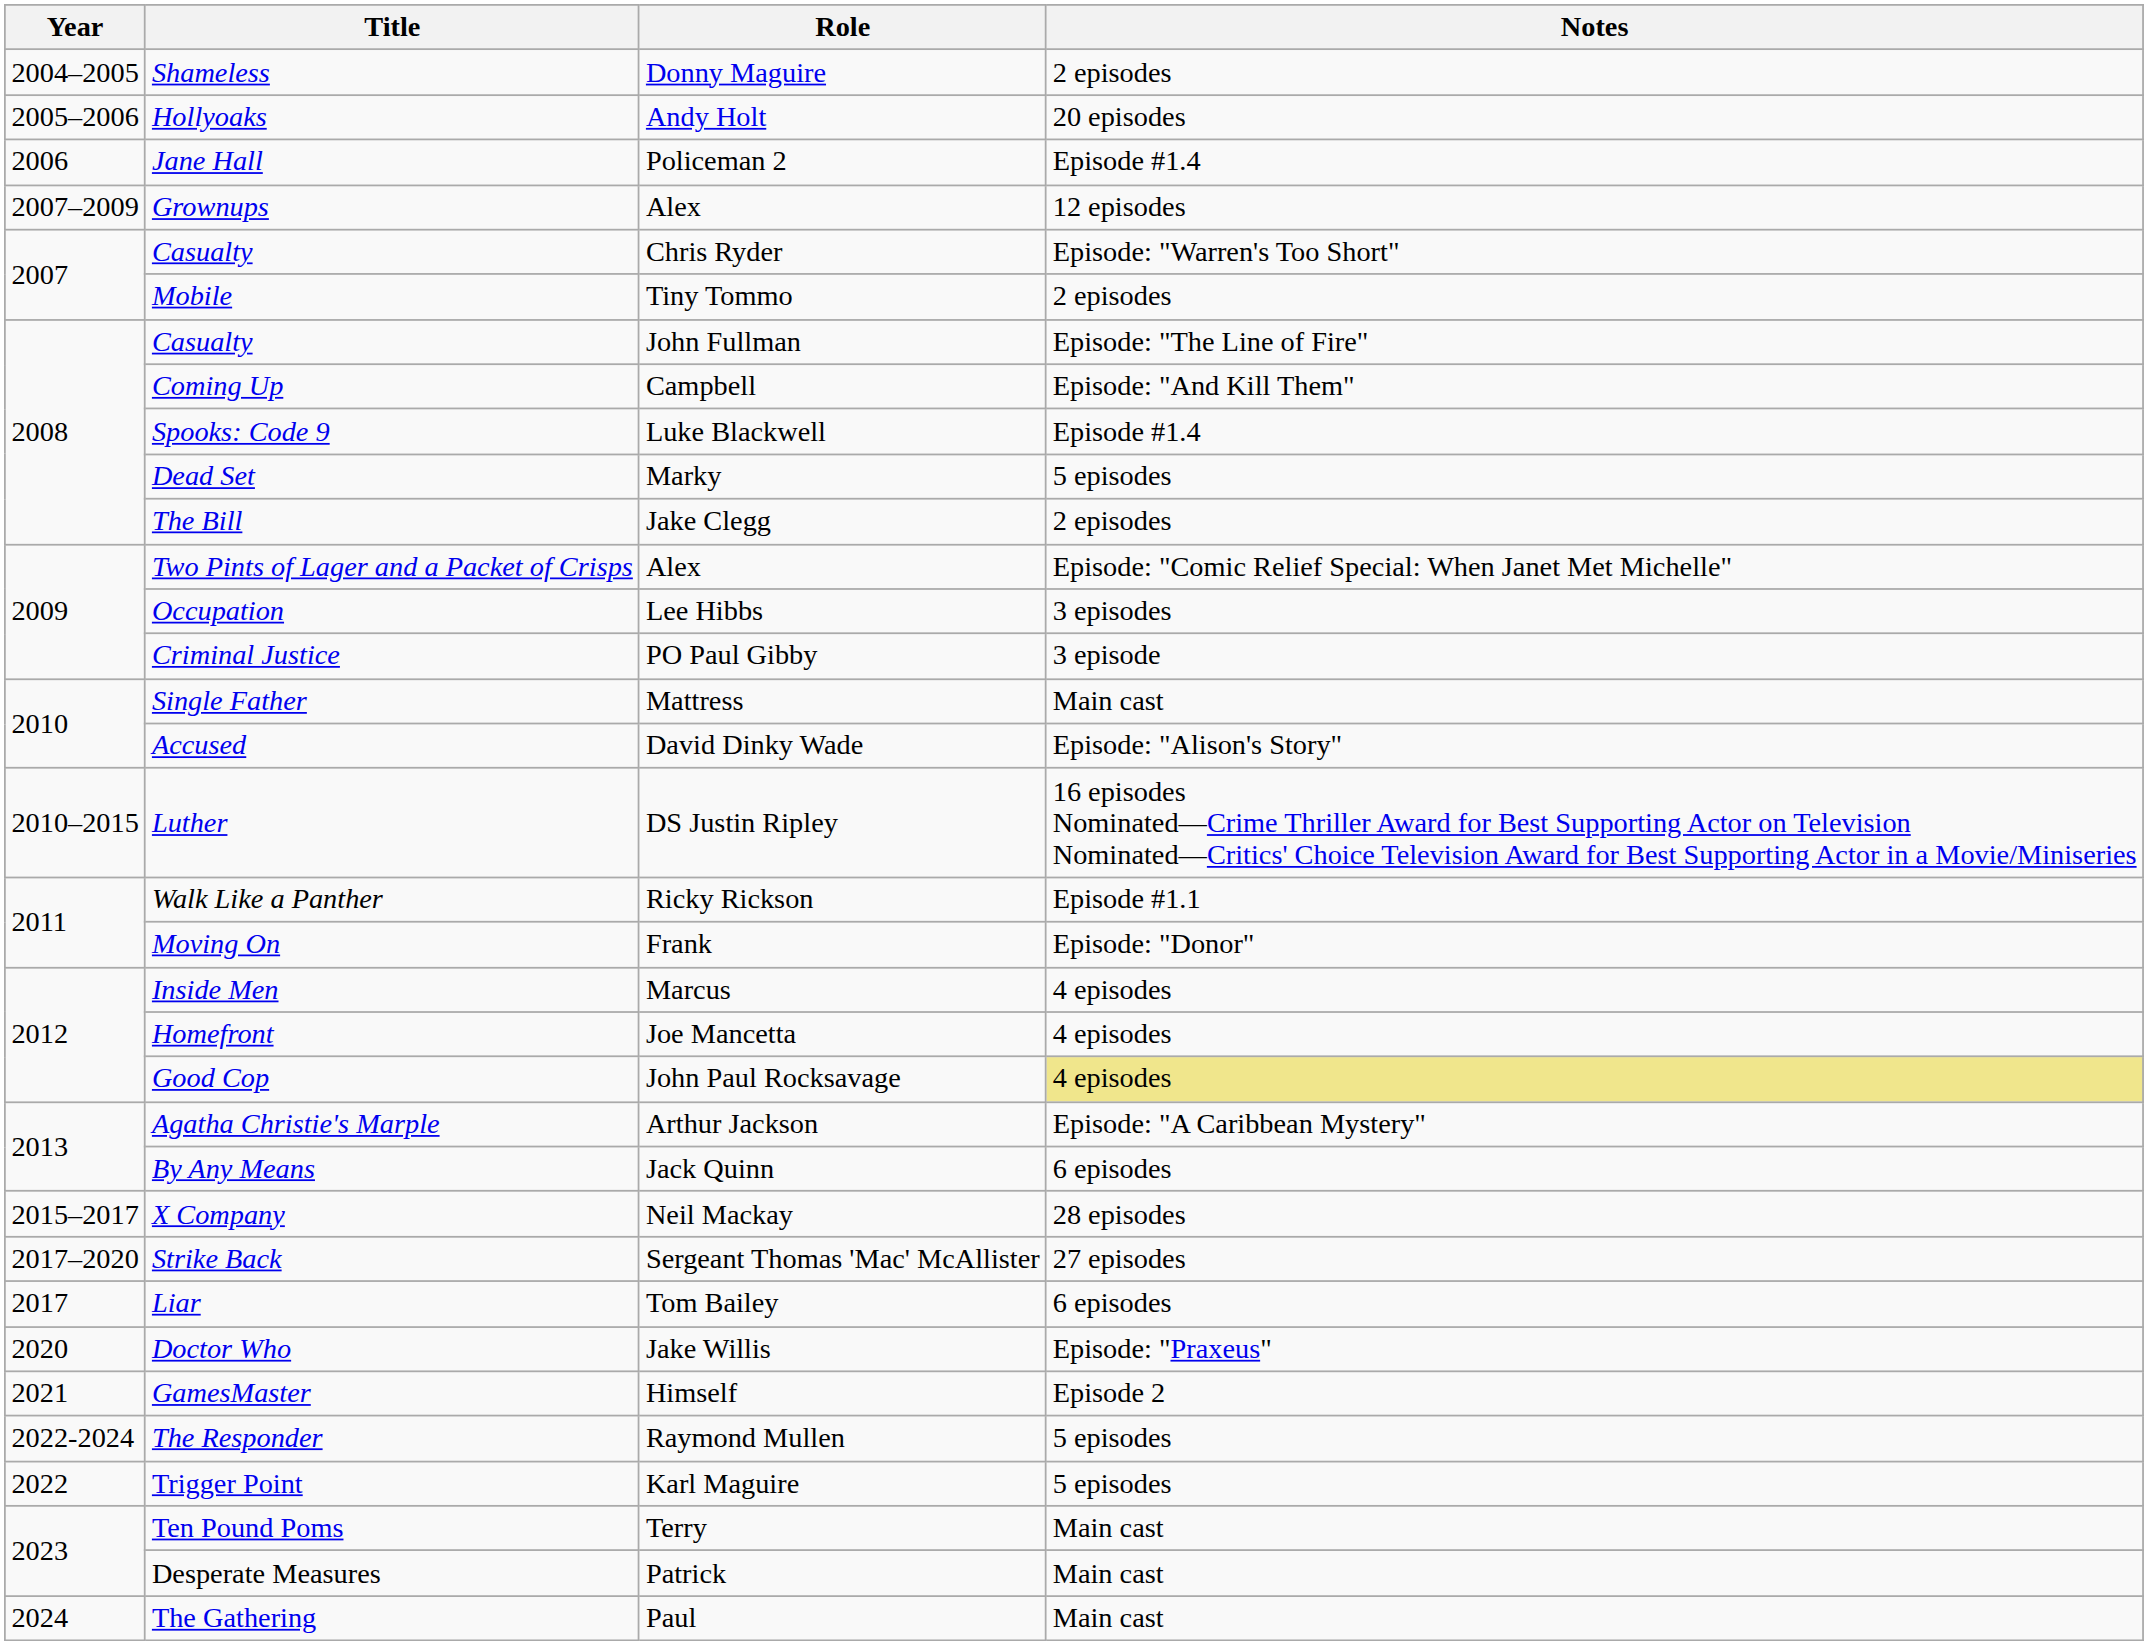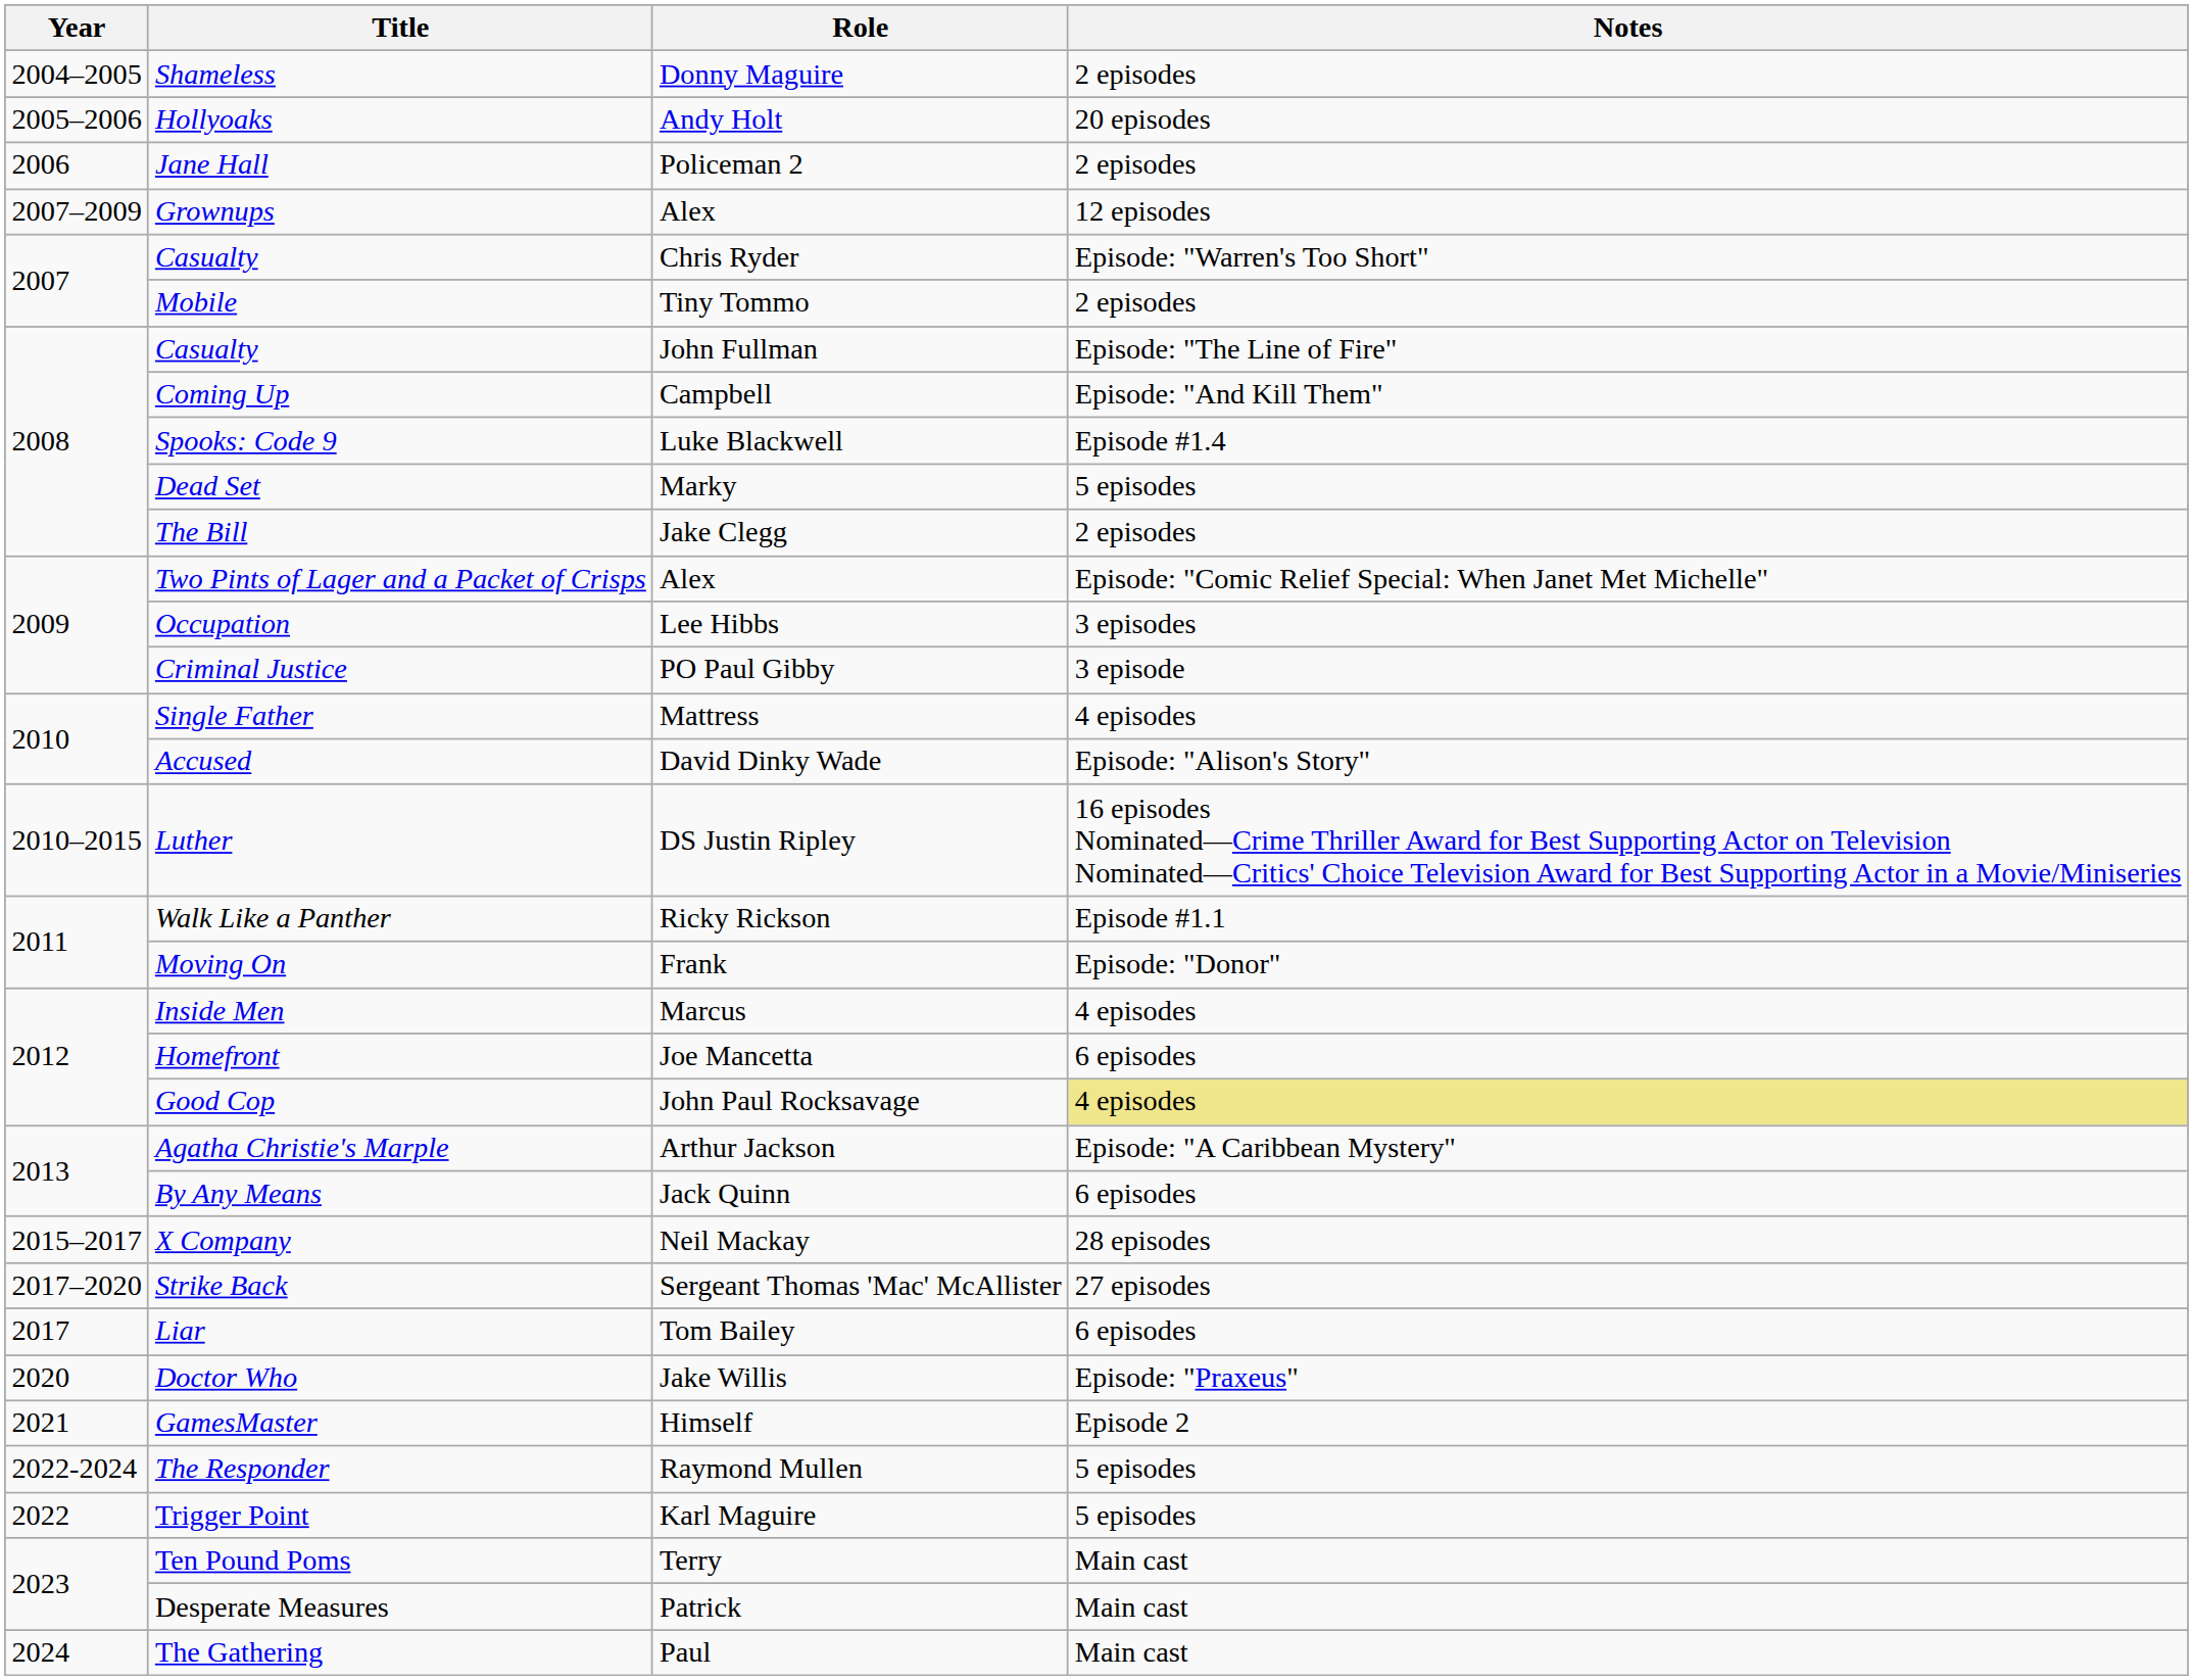Jane Hall | Notes: Episode #1.4 -> 2 episodes
Single Father | Notes: Main cast -> 4 episodes
Homefront | Notes: 4 episodes -> 6 episodes
